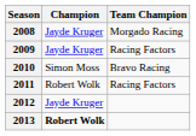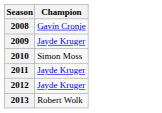- column: Team Champion | Morgado Racing | Racing Factors | Bravo Racing | Racing Factors
2008 | Champion: Jayde Kruger -> Gavin Cronje
2011 | Champion: Robert Wolk -> Jayde Kruger
2013 | Champion: bold -> normal
